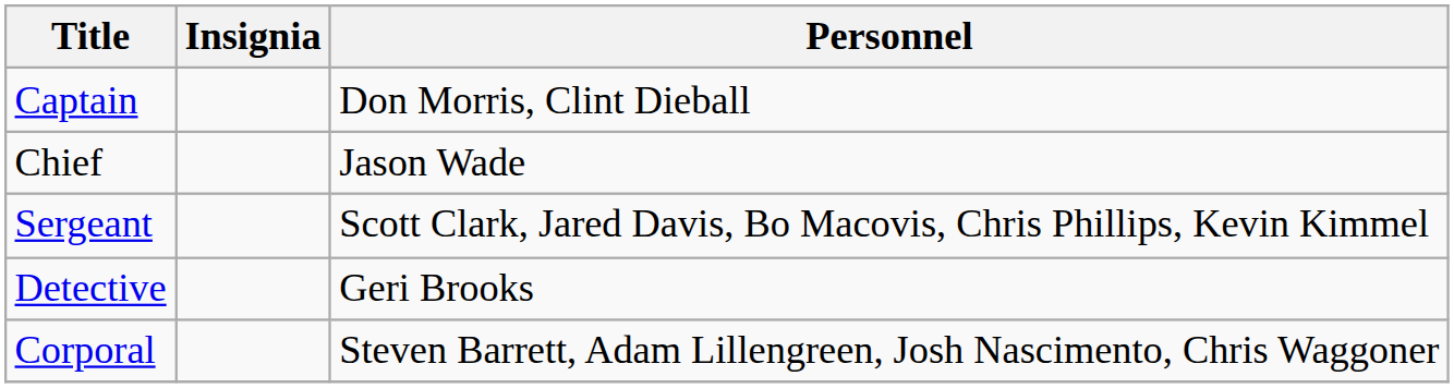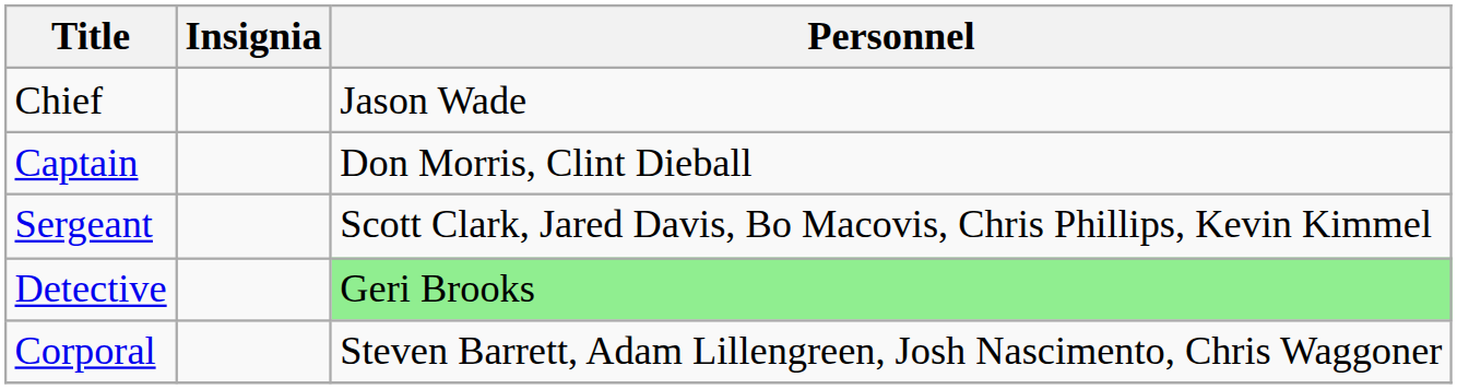rows swapped: Chief <-> Captain
Detective | Personnel: no background -> lightgreen background
